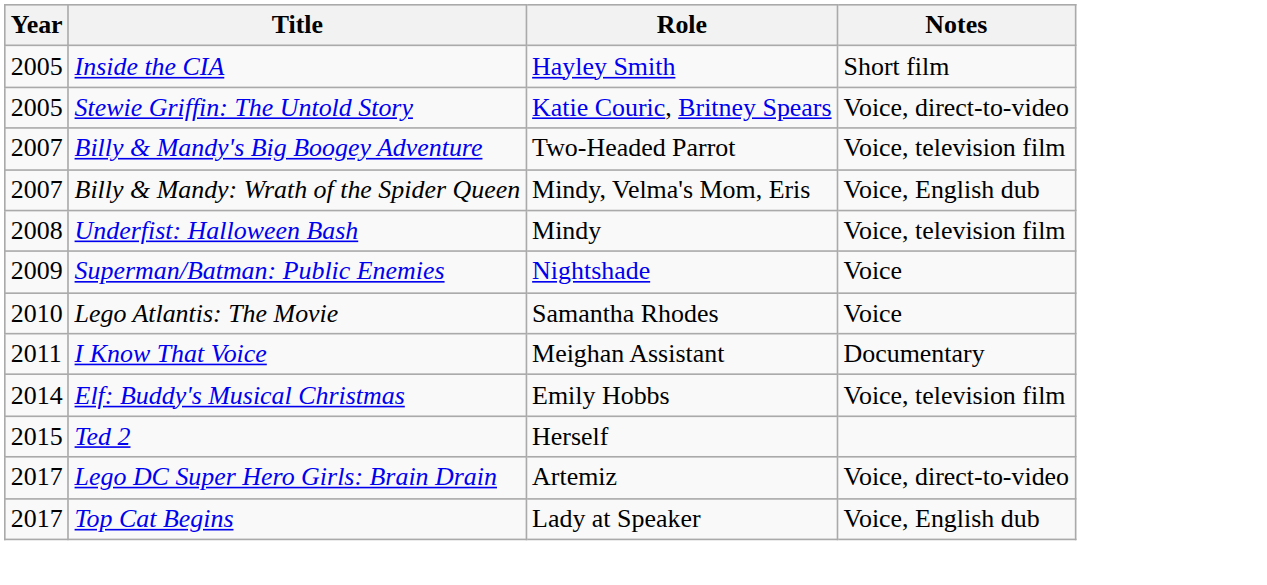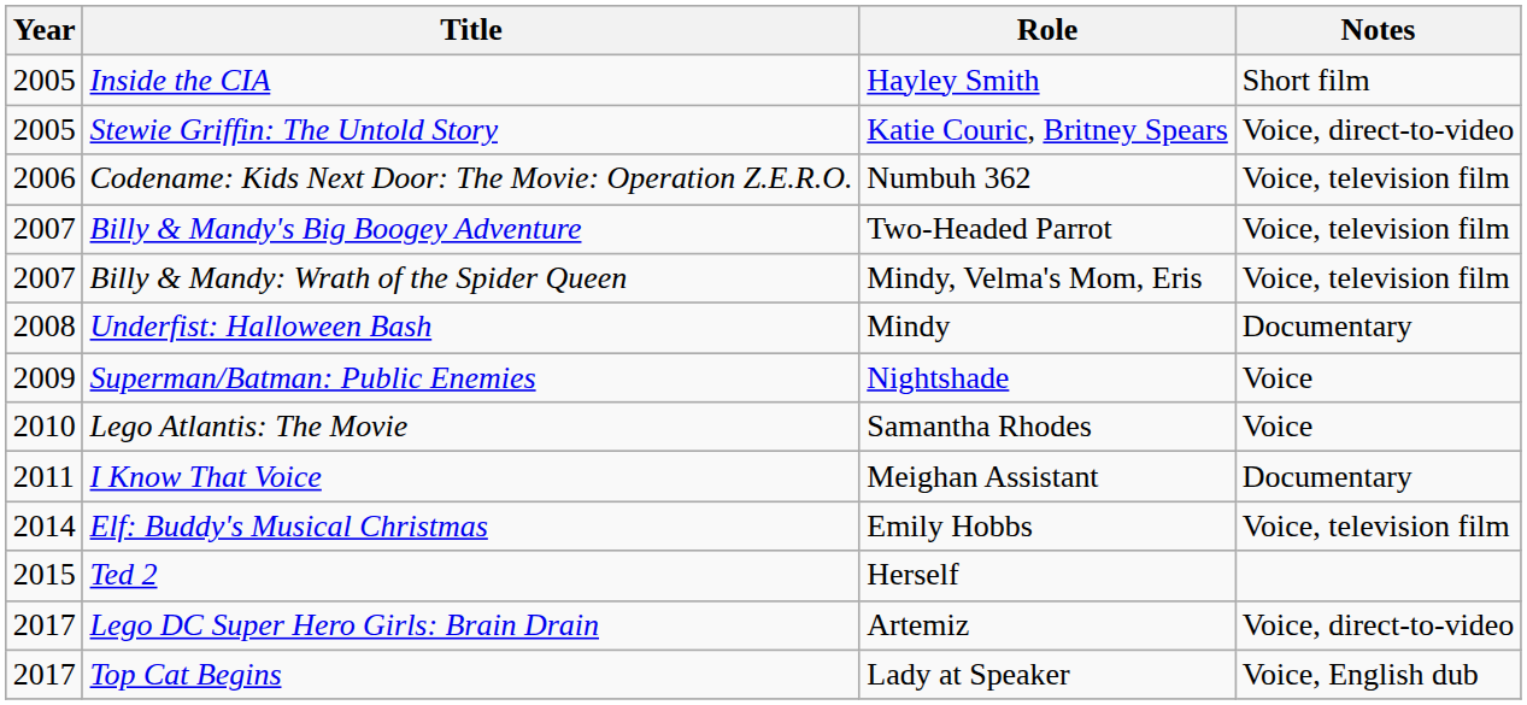+ row: 2006 | Codename: Kids Next Door: The Movie: Operation Z.E.R.O. | Numbuh 362 | Voice, television film
Billy & Mandy: Wrath of the Spider Queen | Notes: Voice, English dub -> Voice, television film
Underfist: Halloween Bash | Notes: Voice, television film -> Documentary
